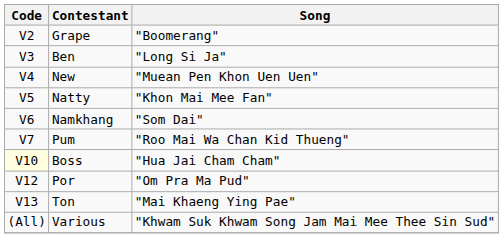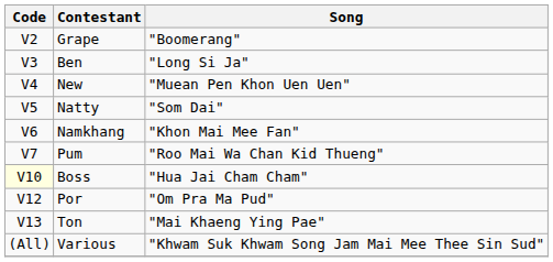Natty | Song: "Khon Mai Mee Fan" -> "Som Dai"
Namkhang | Song: "Som Dai" -> "Khon Mai Mee Fan"
